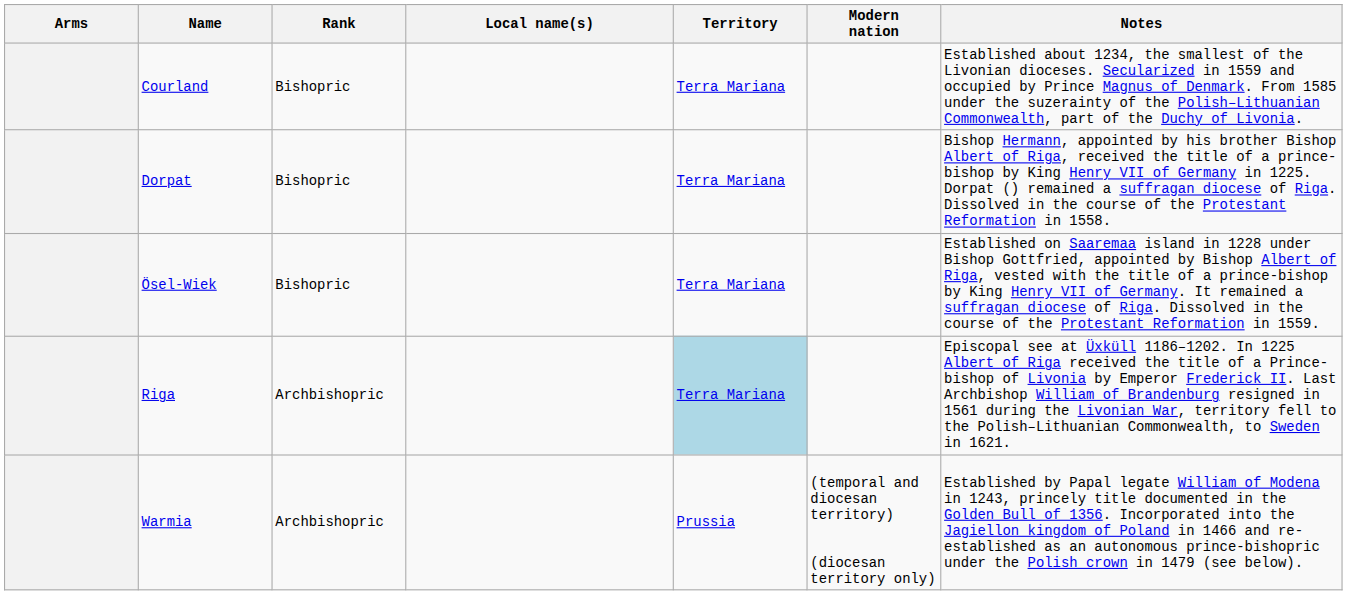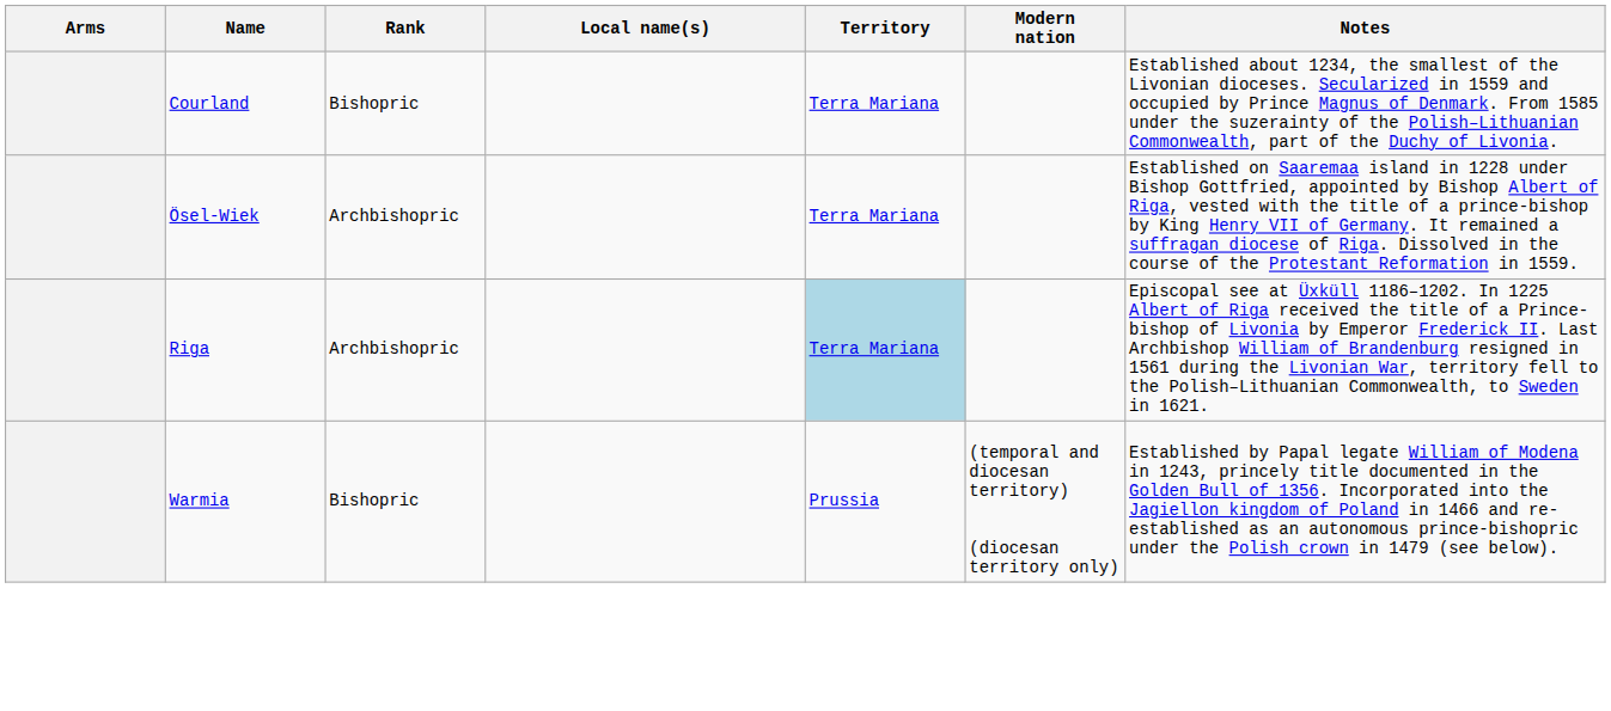- row: Dorpat | Bishopric | Terra Mariana | Bishop Hermann, appointed by his brother Bishop Albert of Riga, received the title of a prince-bishop by King Henry VII of Germany in 1225. Dorpat () remained a suffragan diocese of Riga. Dissolved in the course of the Protestant Reformation in 1558.
Ösel-Wiek | Rank: Bishopric -> Archbishopric
Warmia | Rank: Archbishopric -> Bishopric
